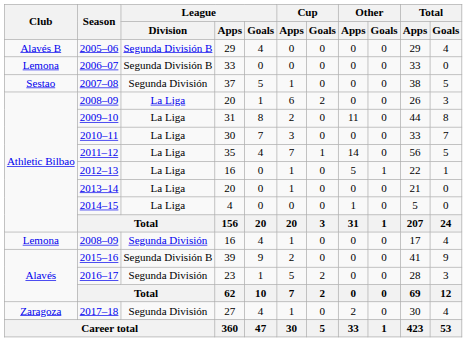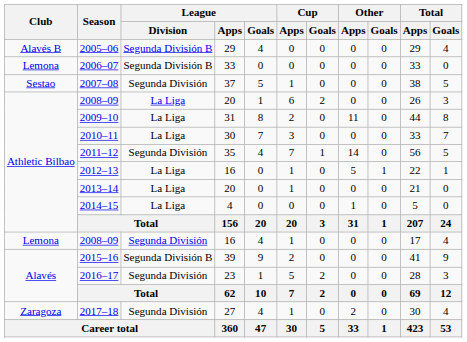2011–12 | League / Division: La Liga -> Segunda División
